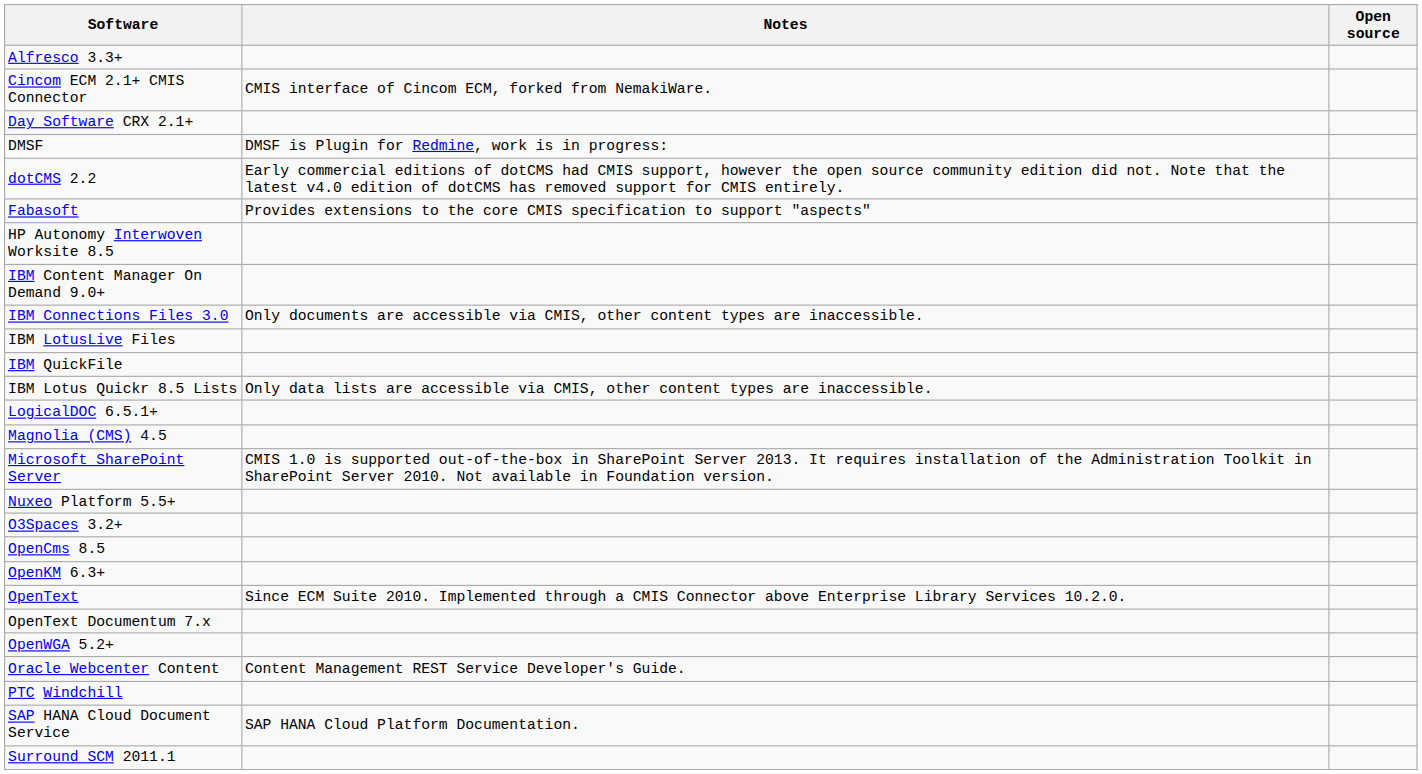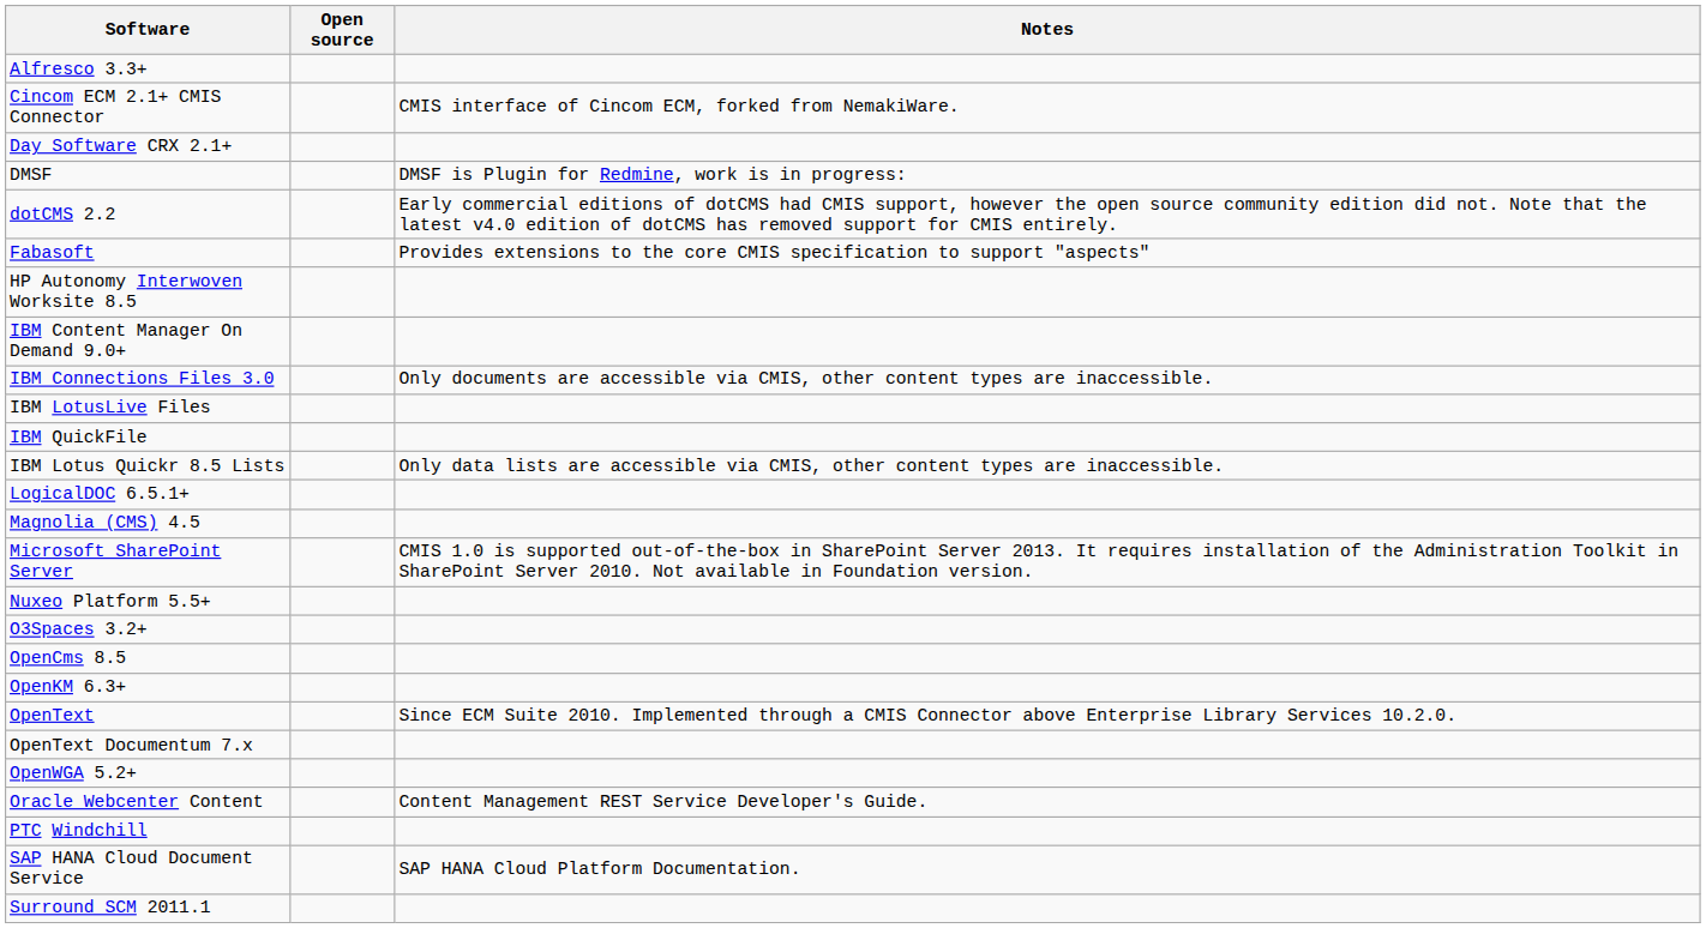columns swapped: Open source <-> Notes
